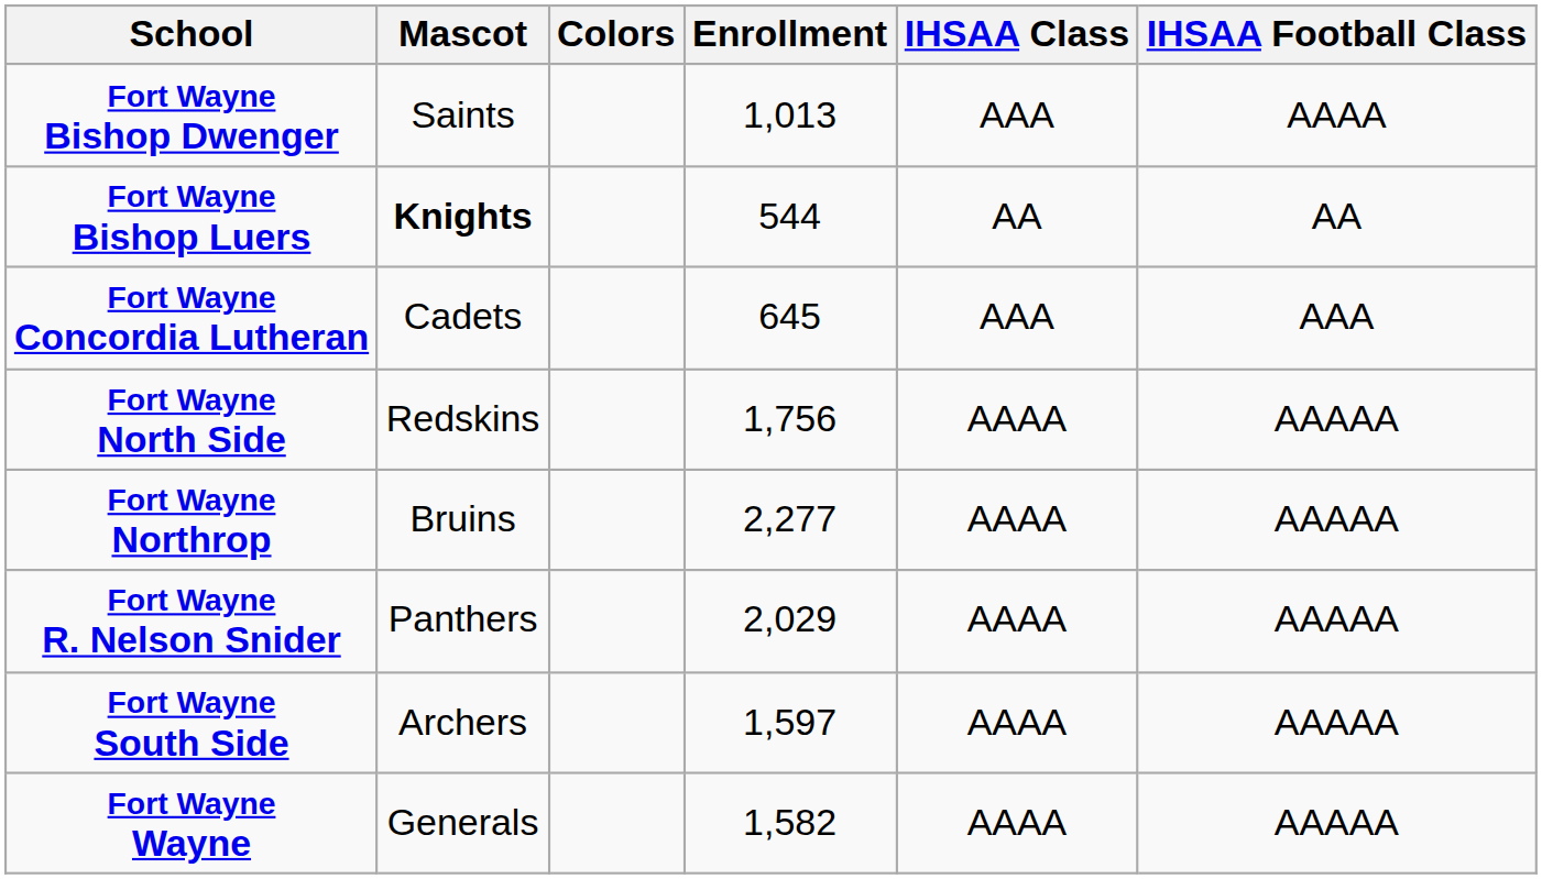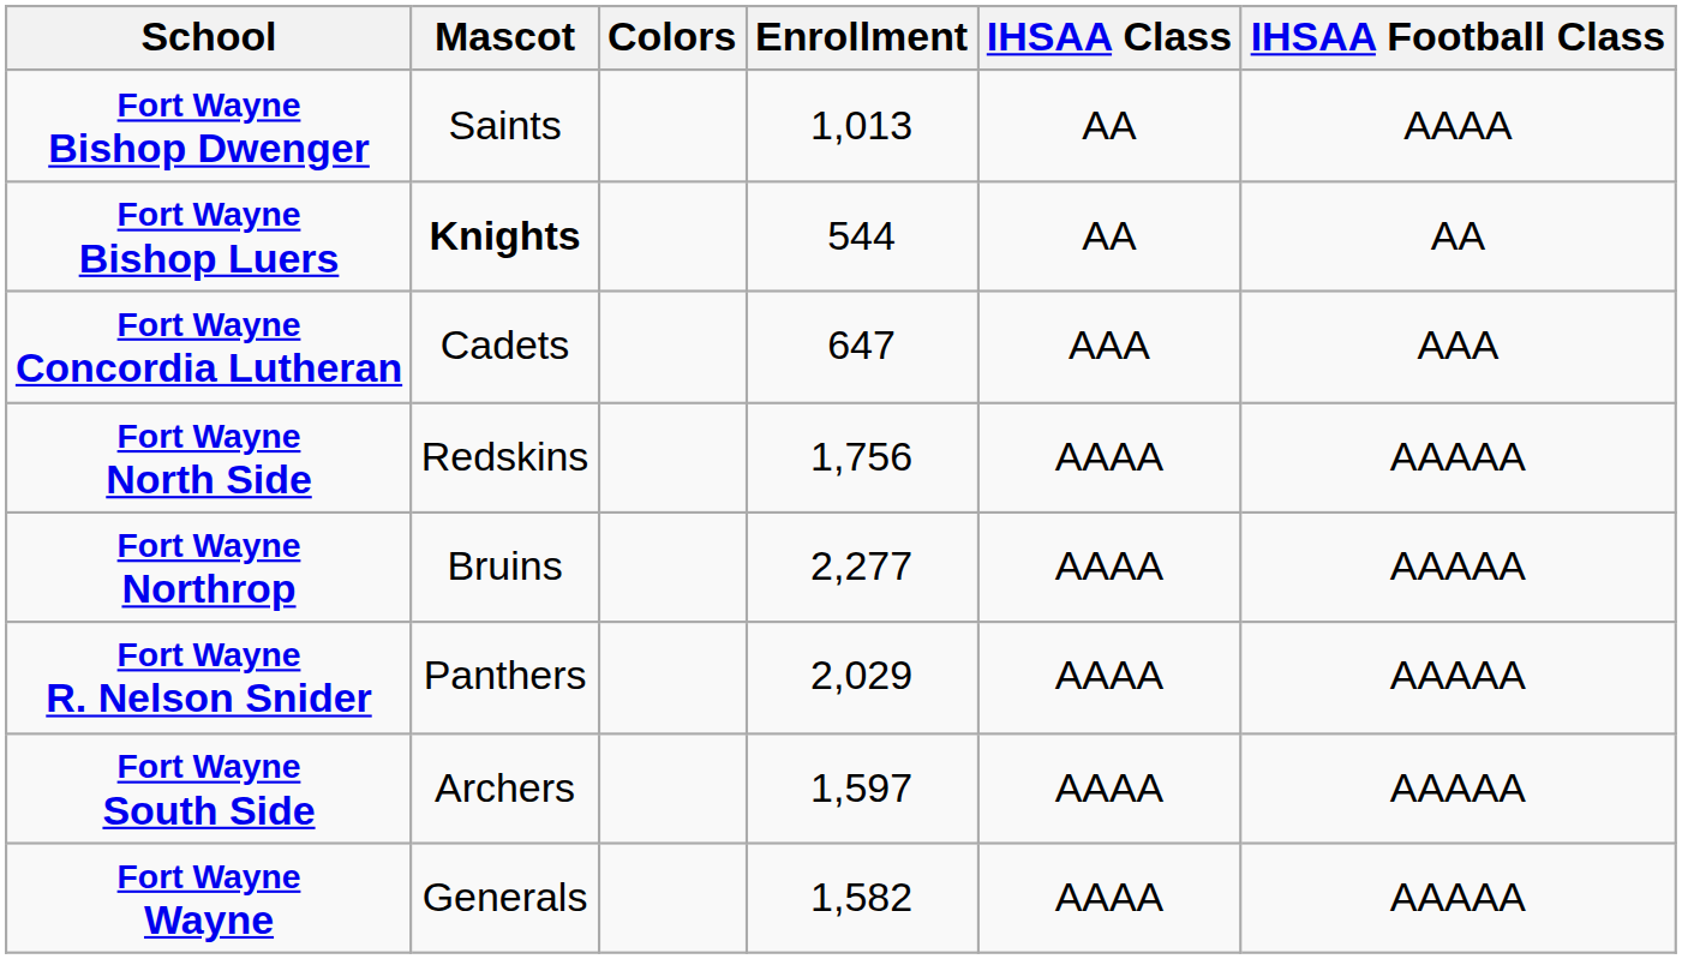Fort Wayne Bishop Dwenger | IHSAA Class: AAA -> AA
Fort Wayne Concordia Lutheran | Enrollment: 645 -> 647
